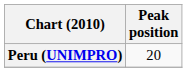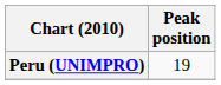Peru (UNIMPRO) | Peak position: 20 -> 19
